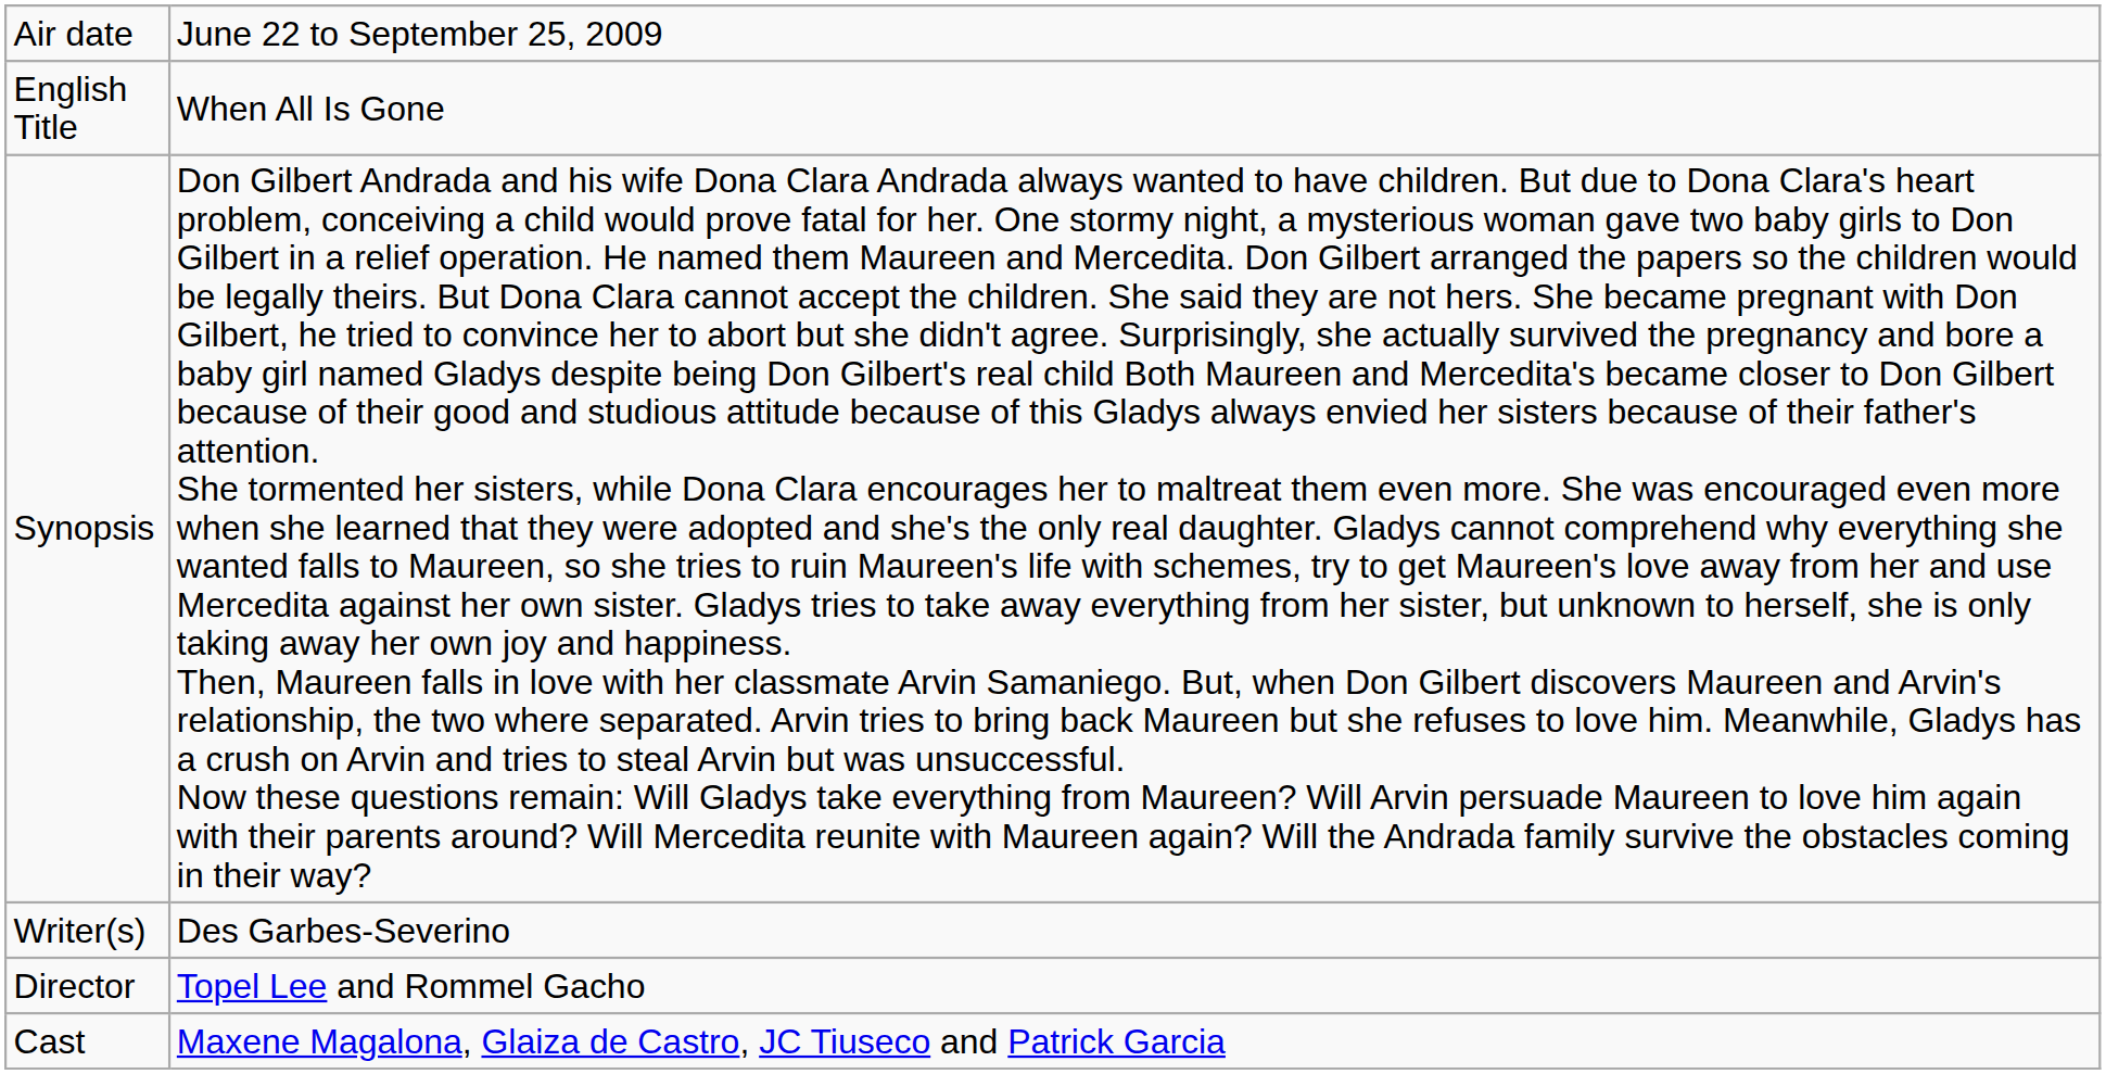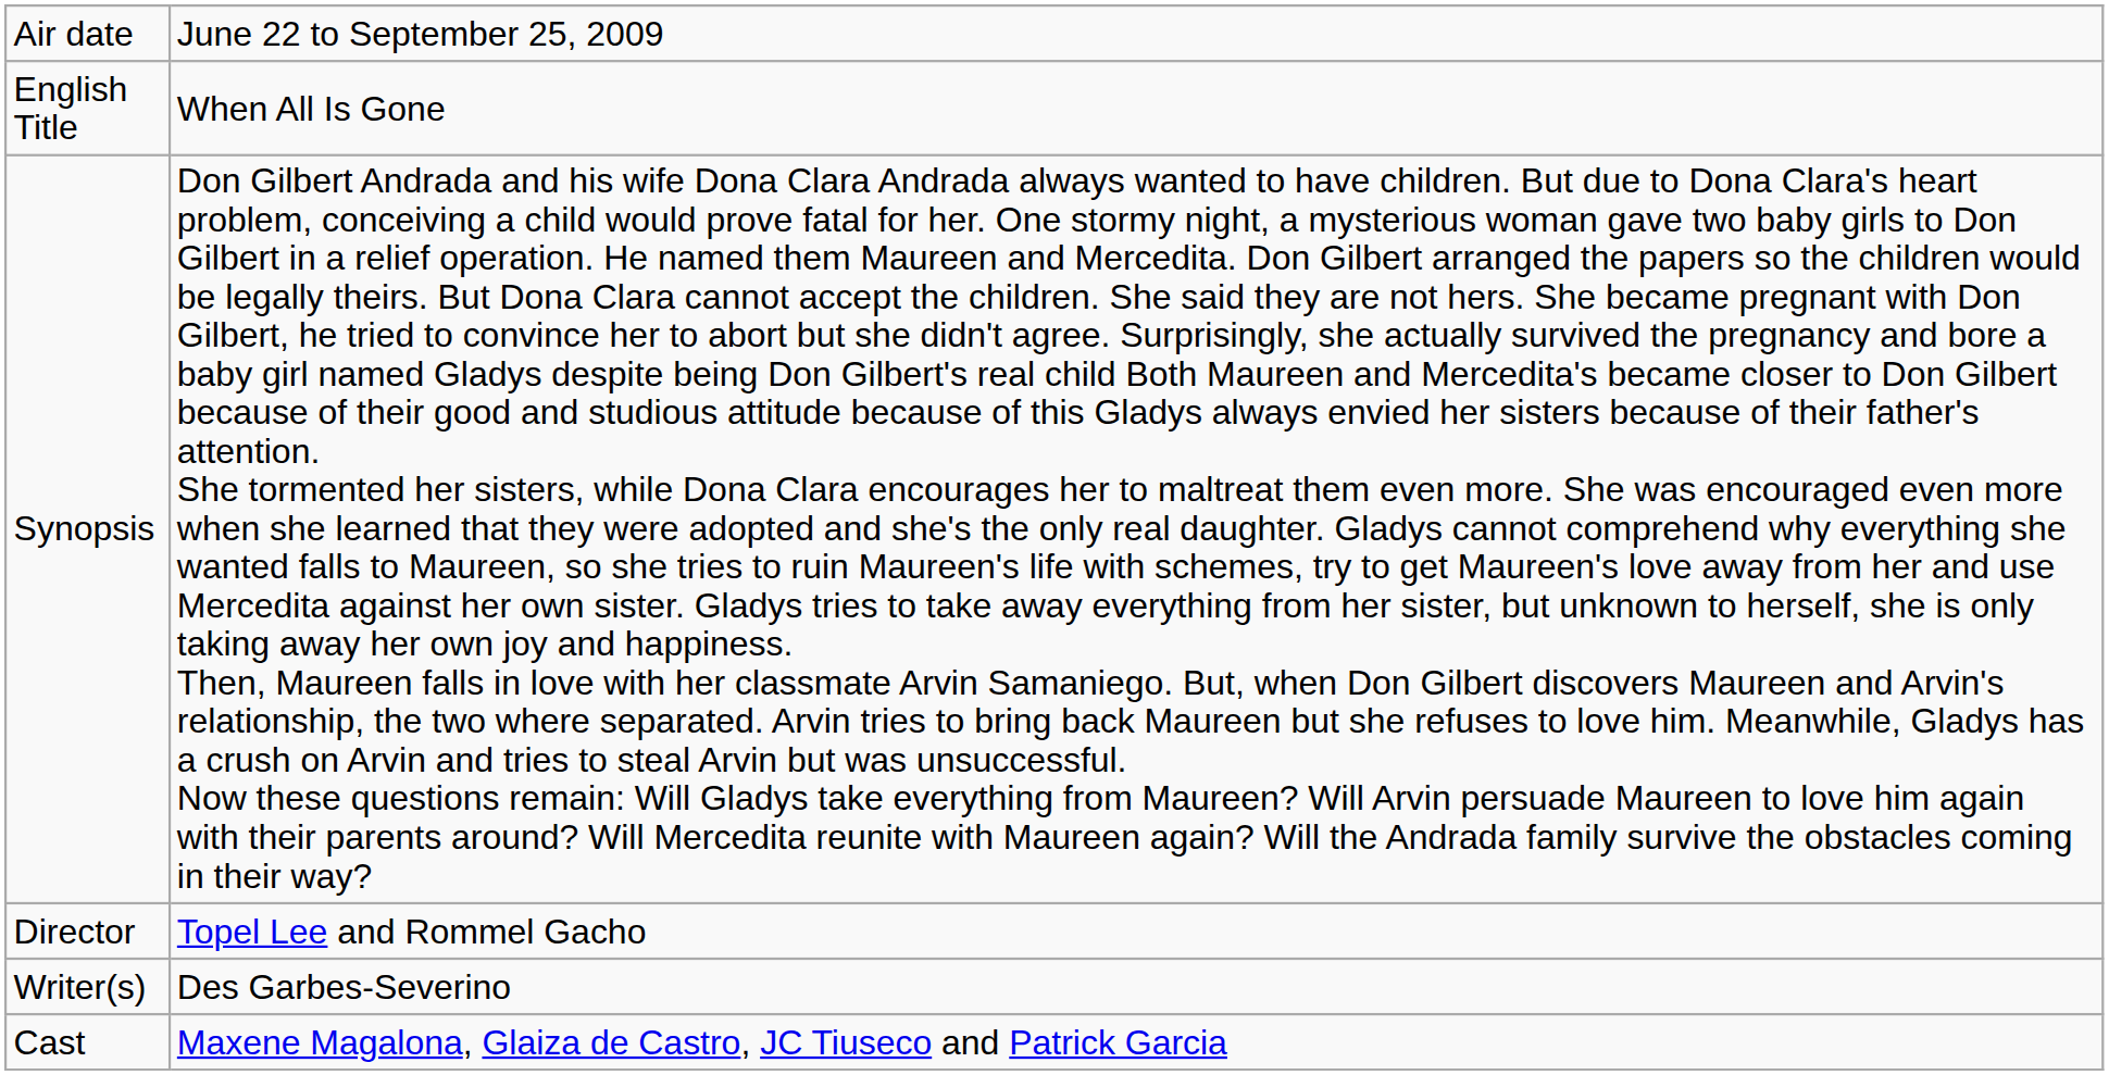rows swapped: Director <-> Writer(s)
